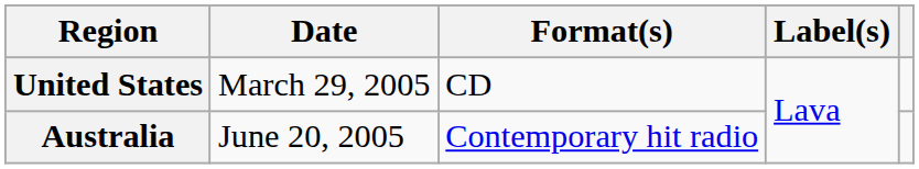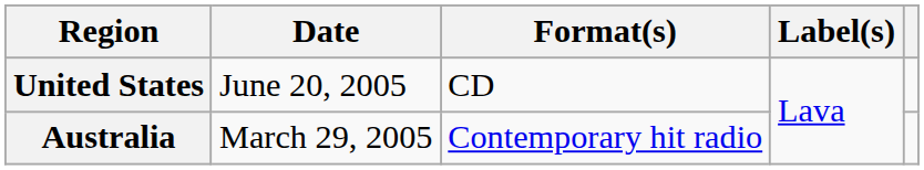United States | Date: March 29, 2005 -> June 20, 2005
Australia | Date: June 20, 2005 -> March 29, 2005
